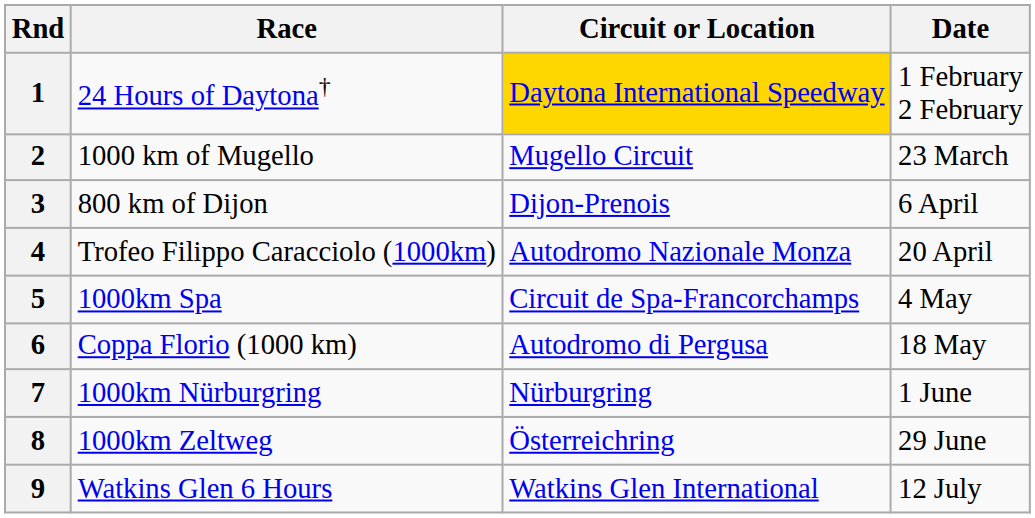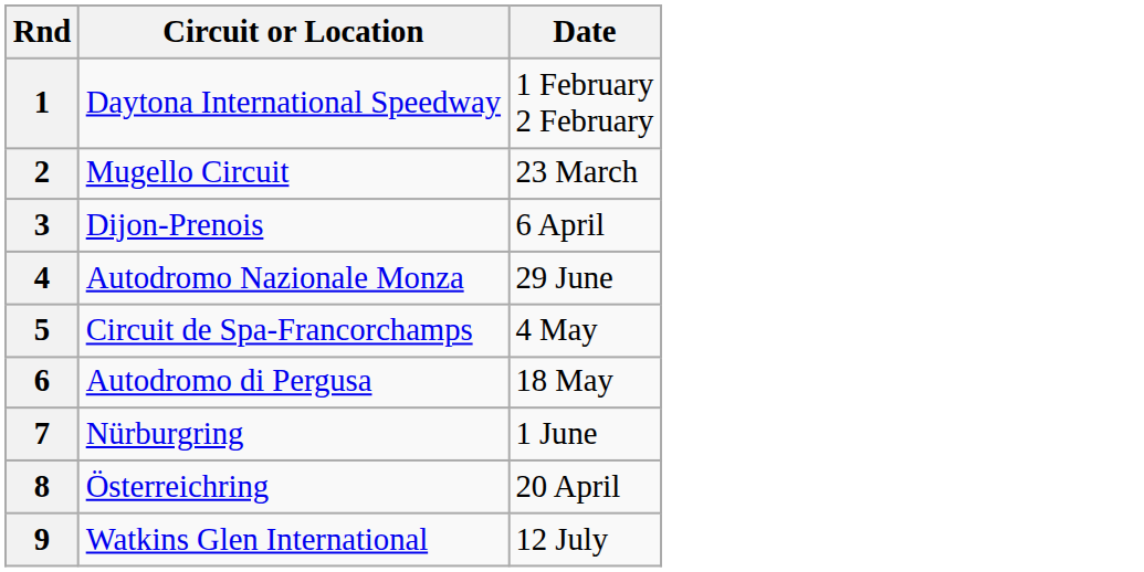- column: Race | 24 Hours of Daytona† | 1000 km of Mugello | 800 km of Dijon | Trofeo Filippo Caracciolo (1000km) | 1000km Spa | Coppa Florio (1000 km) | 1000km Nürburgring | 1000km Zeltweg | Watkins Glen 6 Hours
1 | Circuit or Location: gold background -> no background
4 | Date: 20 April -> 29 June
8 | Date: 29 June -> 20 April
